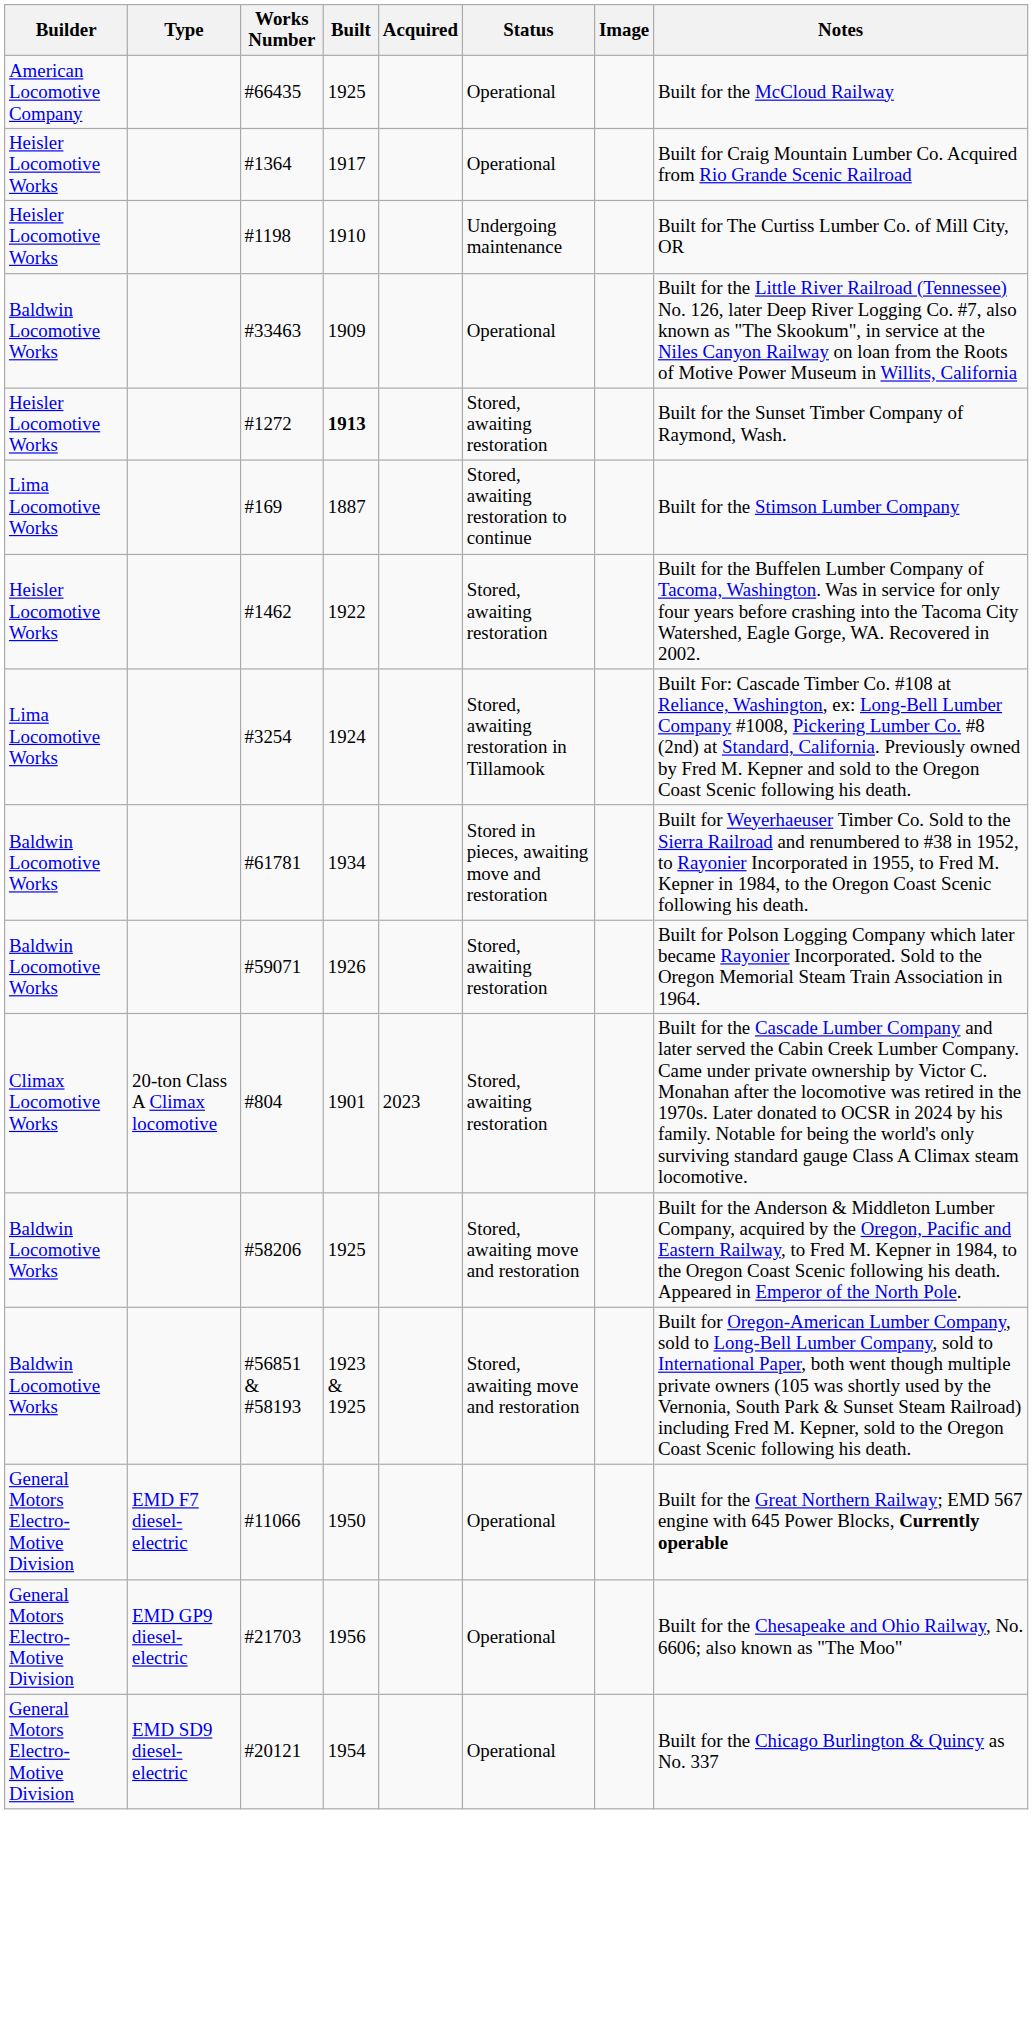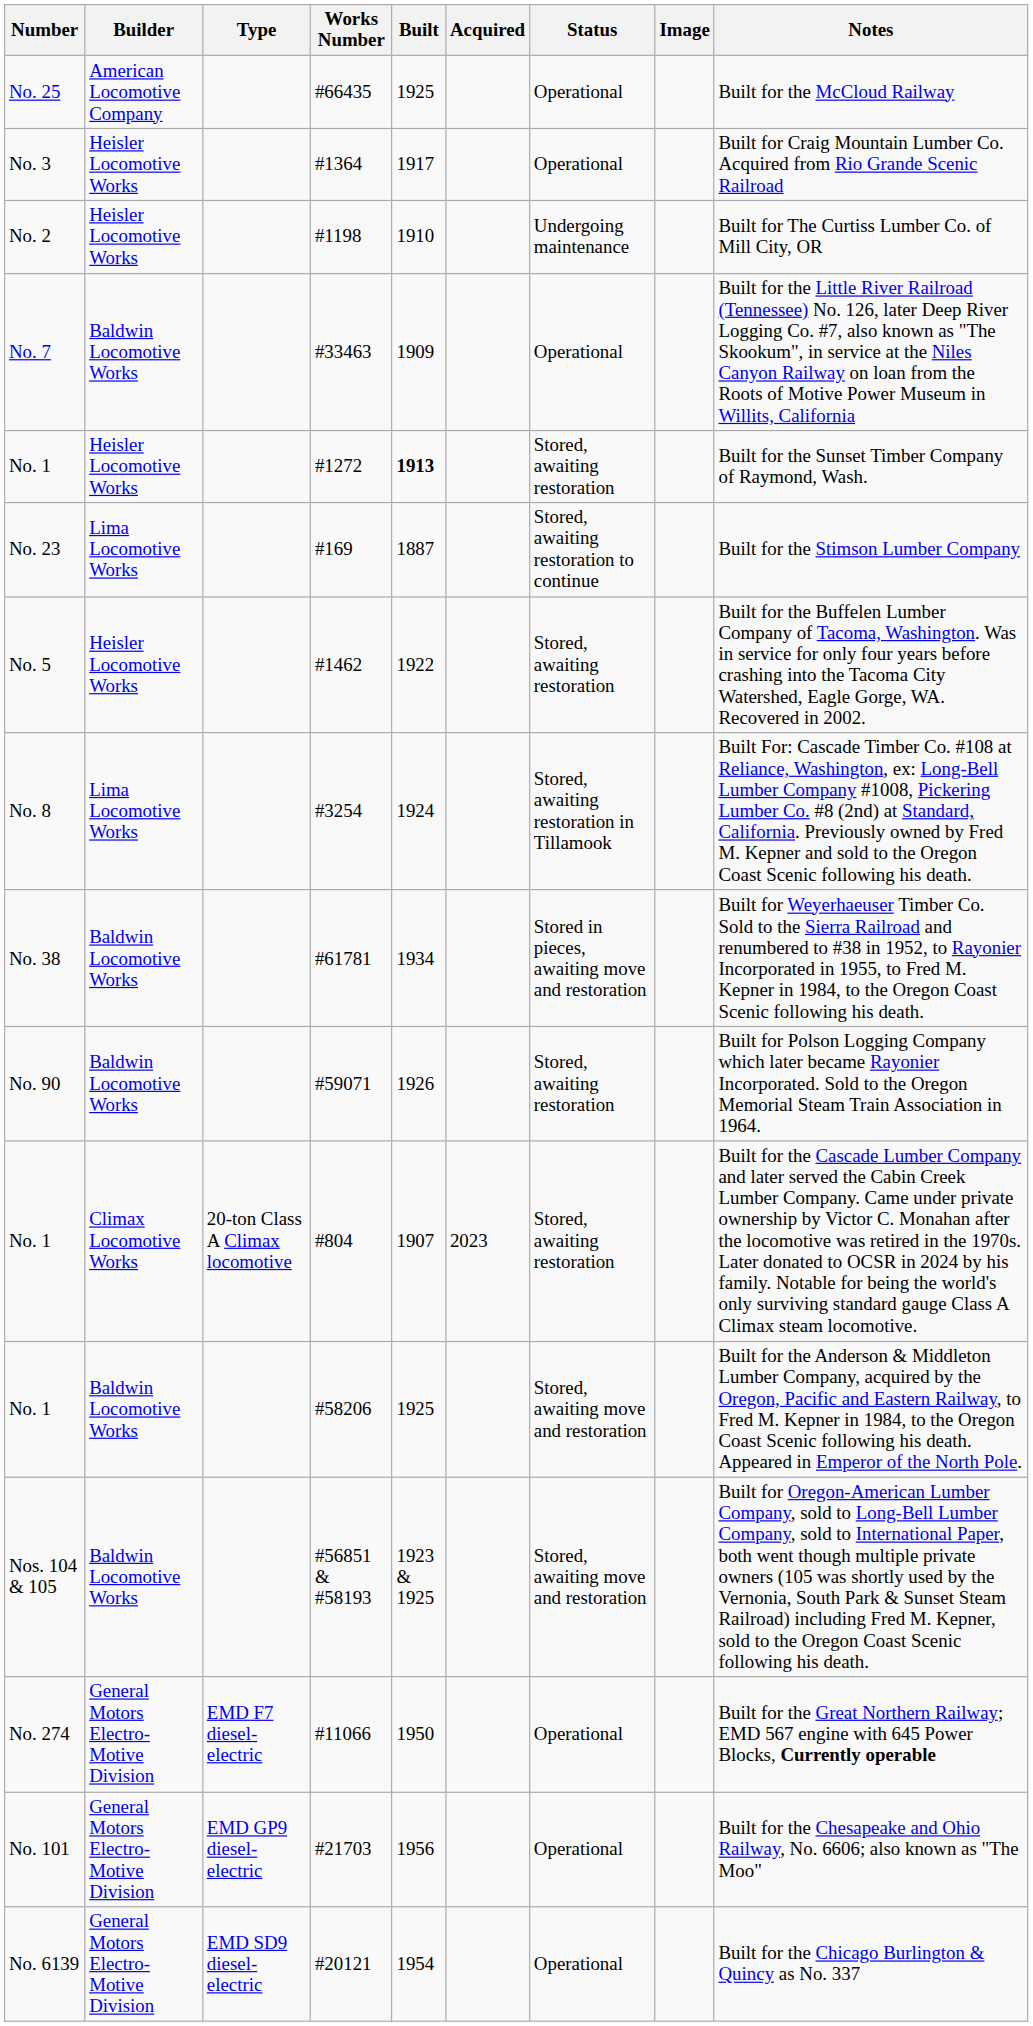+ column: Number | No. 25 | No. 3 | No. 2 | No. 7 | No. 1 | No. 23 | No. 5 | No. 8 | No. 38 | No. 90 | No. 1 | No. 1 | Nos. 104 & 105 | No. 274 | No. 101 | No. 6139
#804 | Built: 1901 -> 1907
